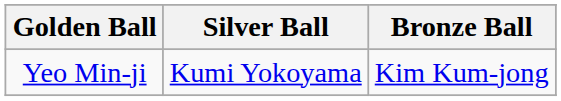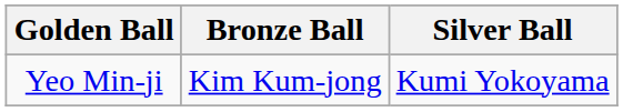columns swapped: Silver Ball <-> Bronze Ball
